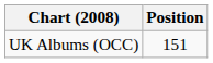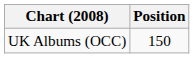UK Albums (OCC) | Position: 151 -> 150
